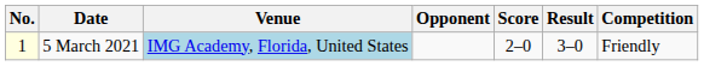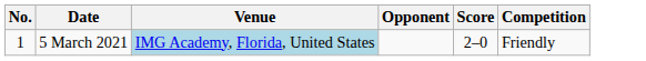- column: Result | 3–0
5 March 2021 | No.: lightyellow background -> no background
